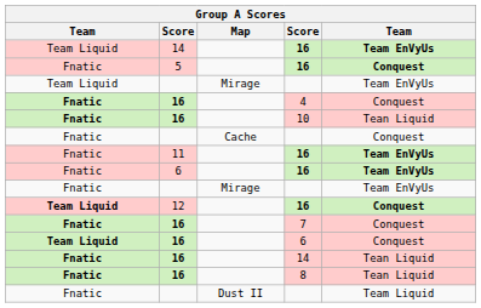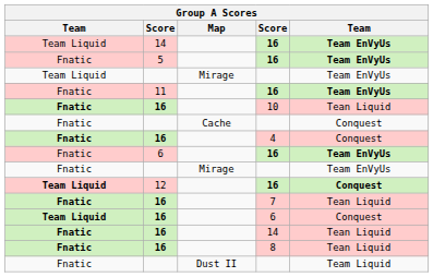5 / 16 | column 5: Conquest -> Team EnVyUs
rows swapped: 4 <-> 11 / 16
7 | column 5: Conquest -> Tean Liquid
